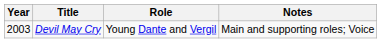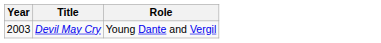- column: Notes | Main and supporting roles; Voice
